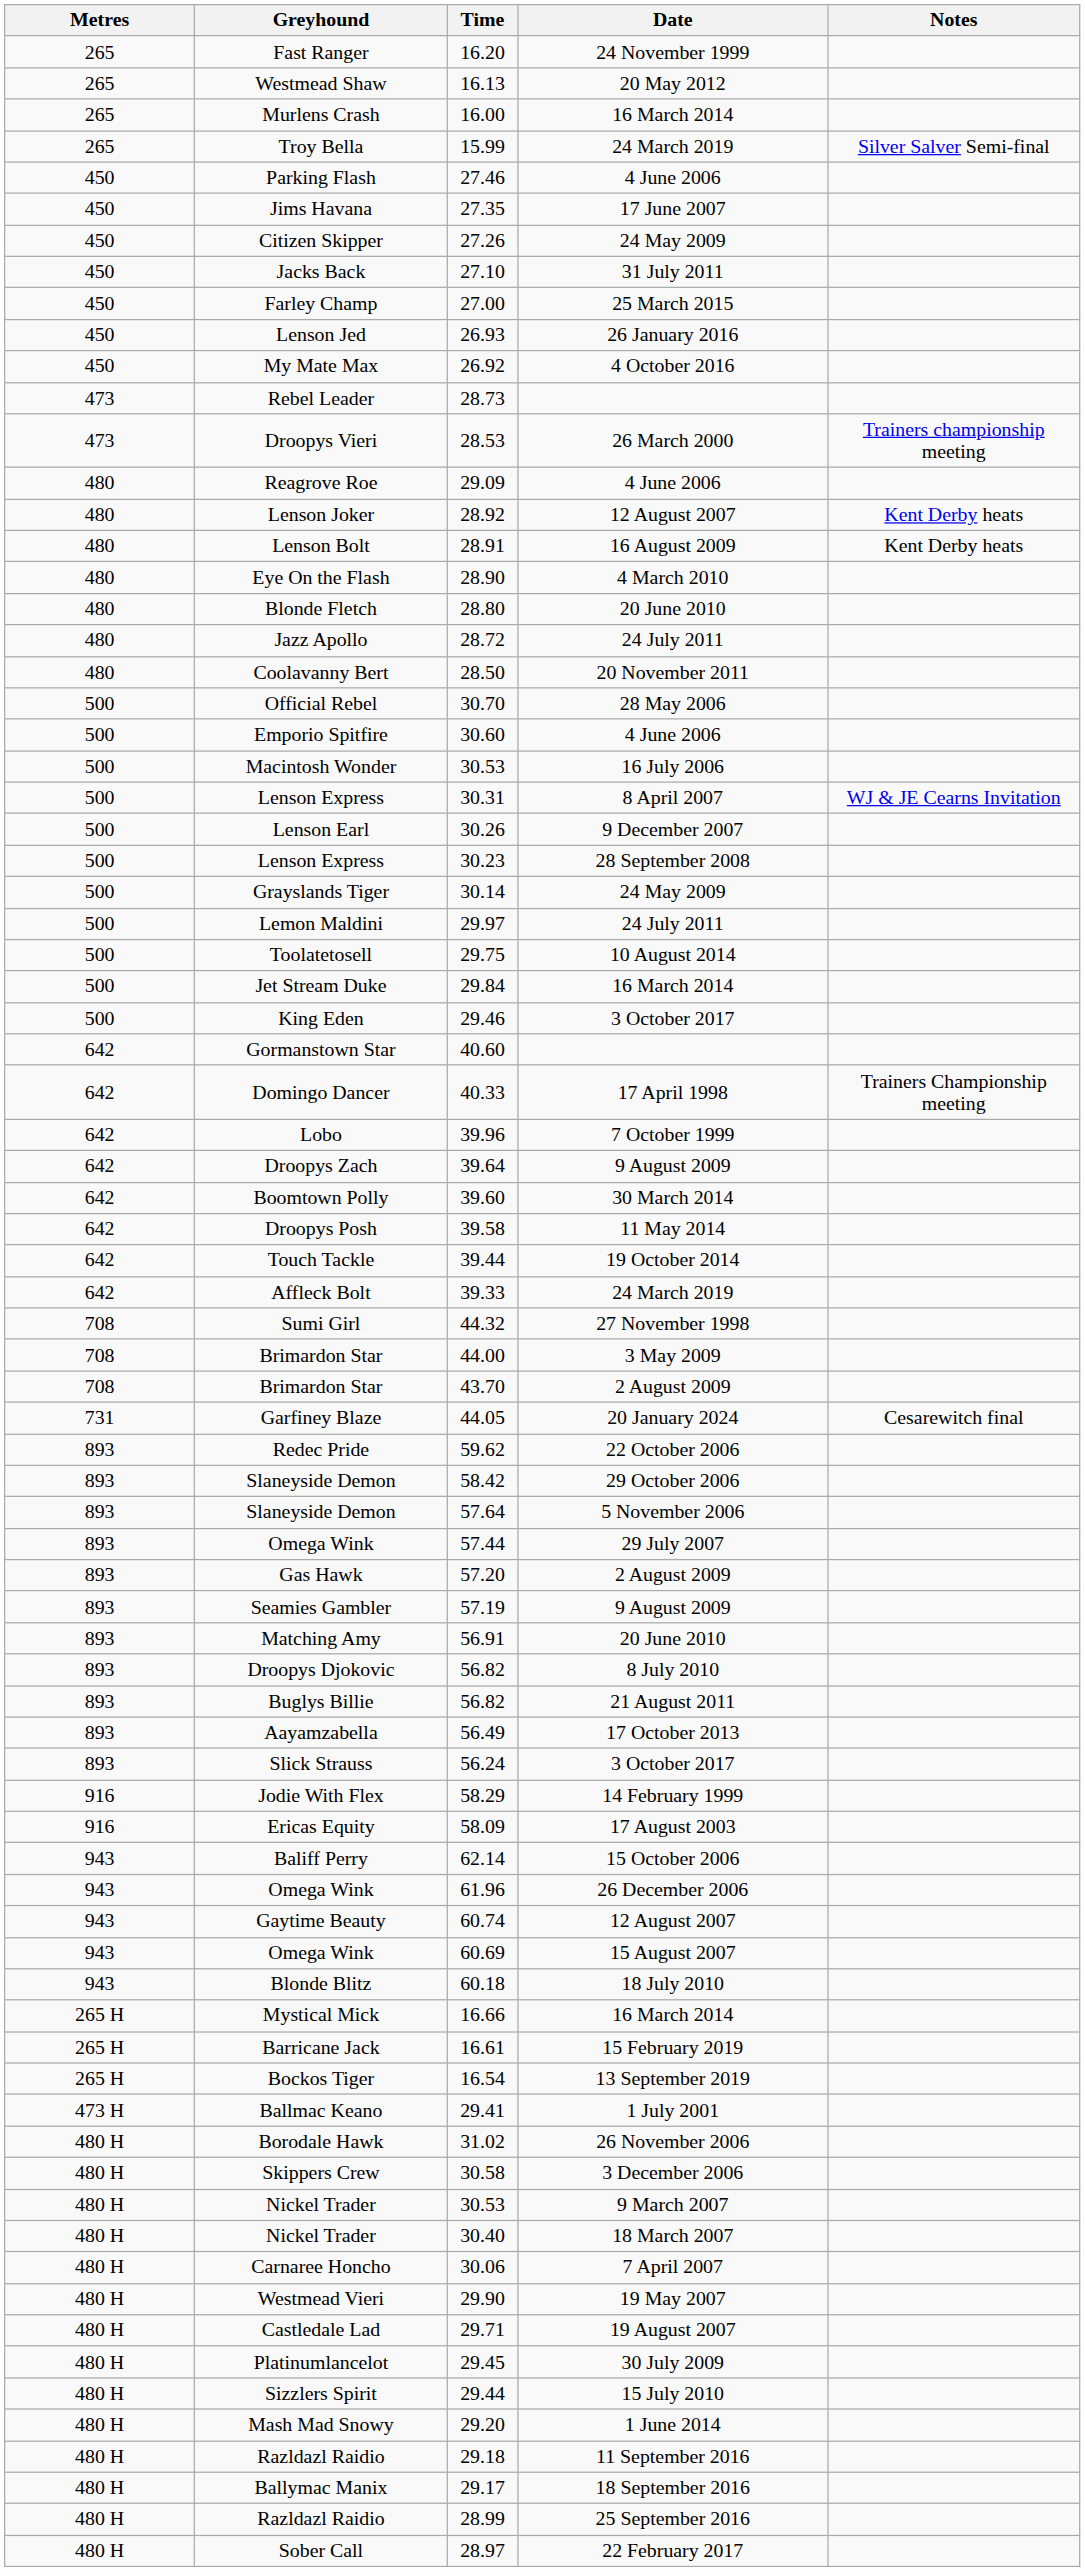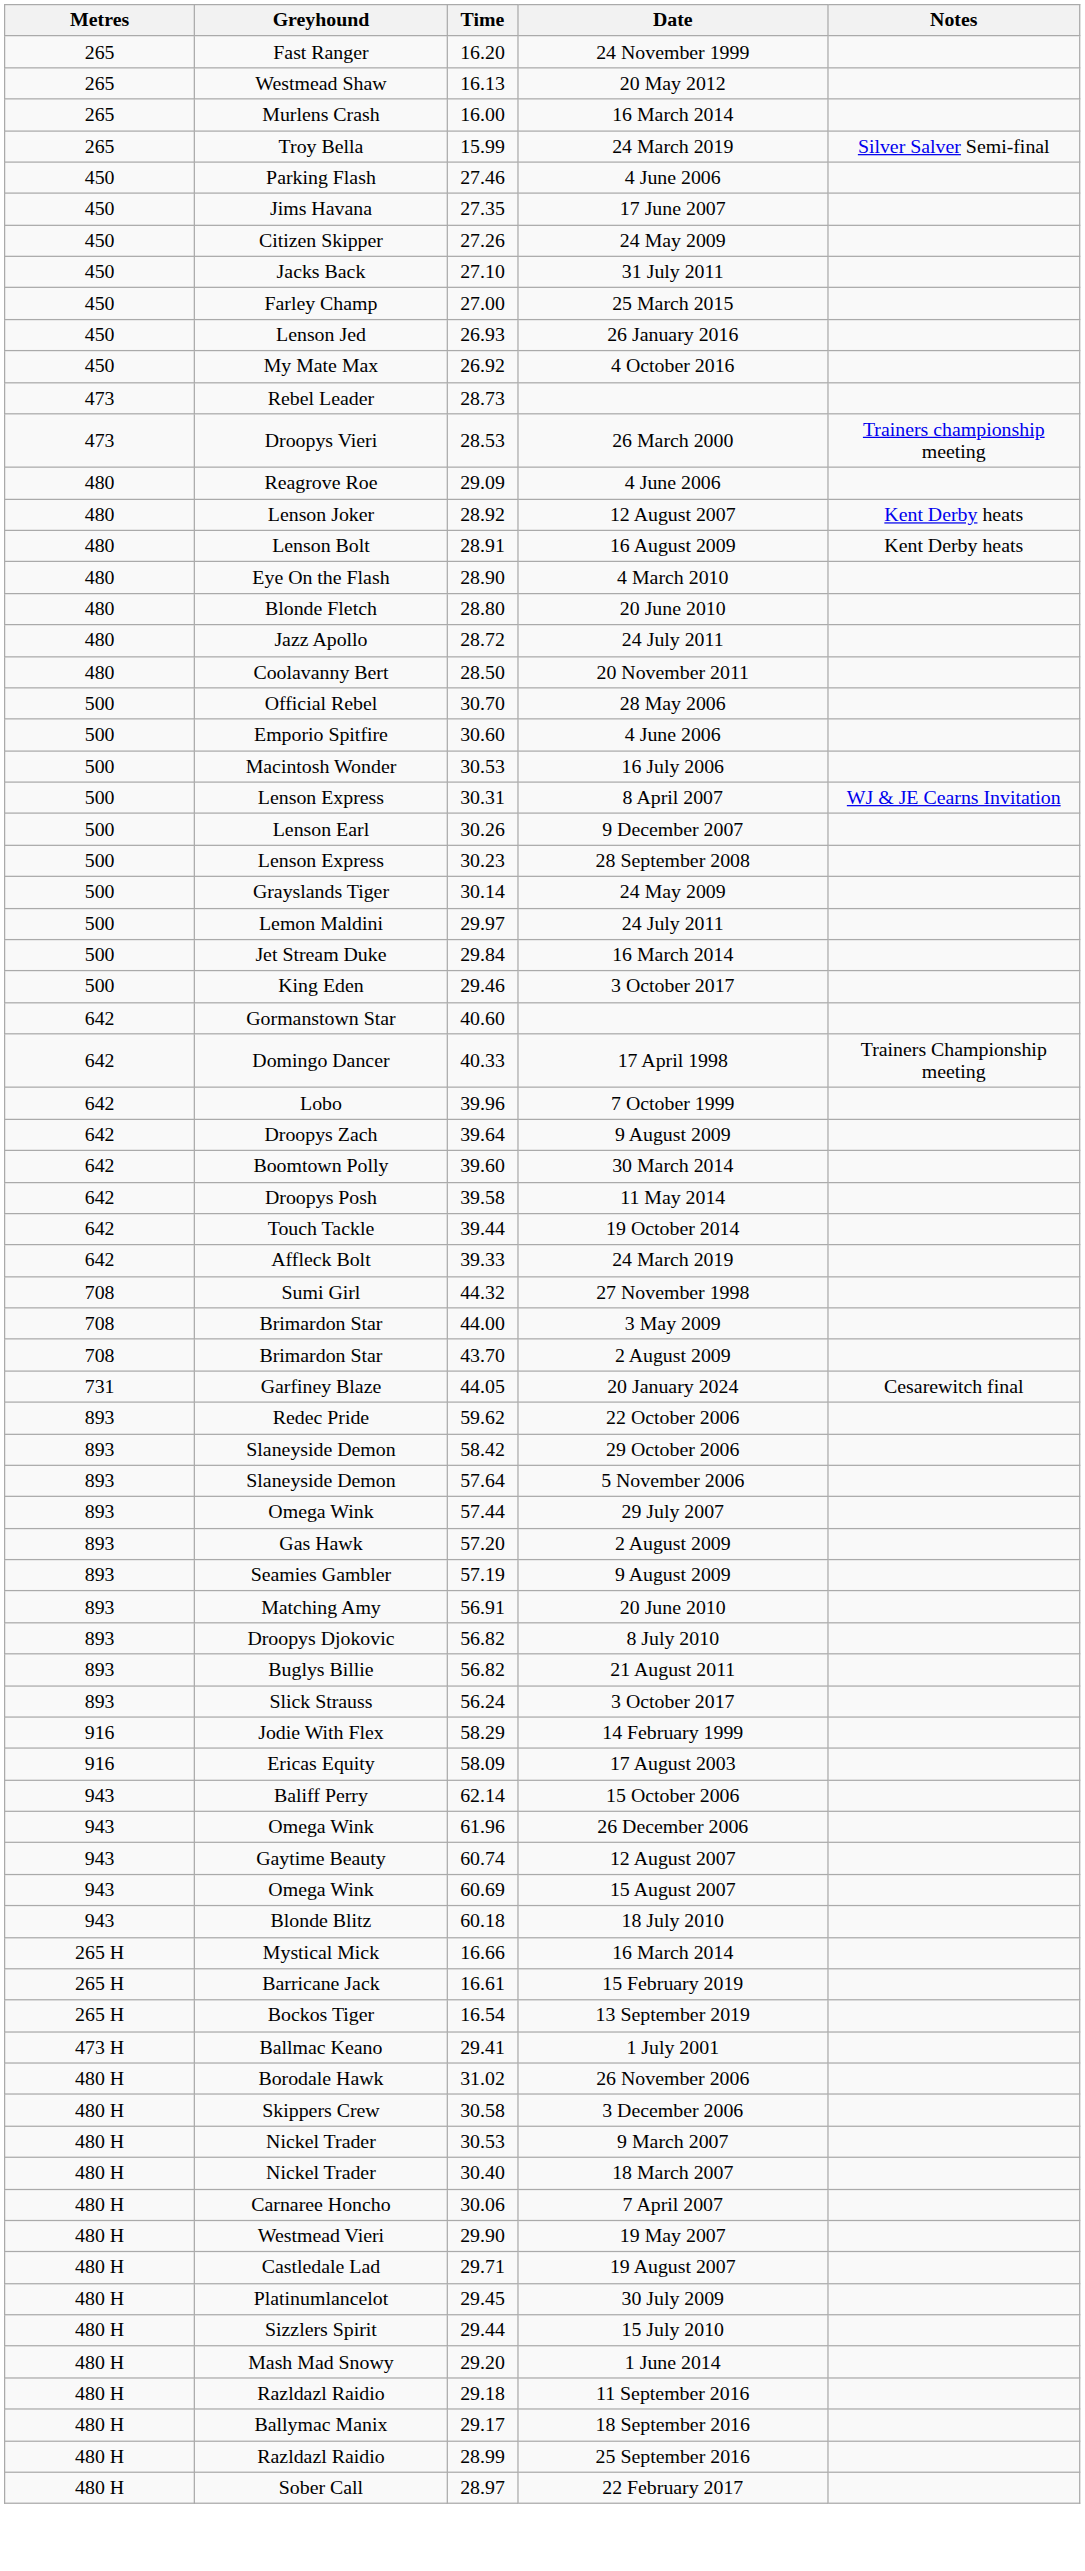- row: 500 | Toolatetosell | 29.75 | 10 August 2014
- row: 893 | Aayamzabella | 56.49 | 17 October 2013
